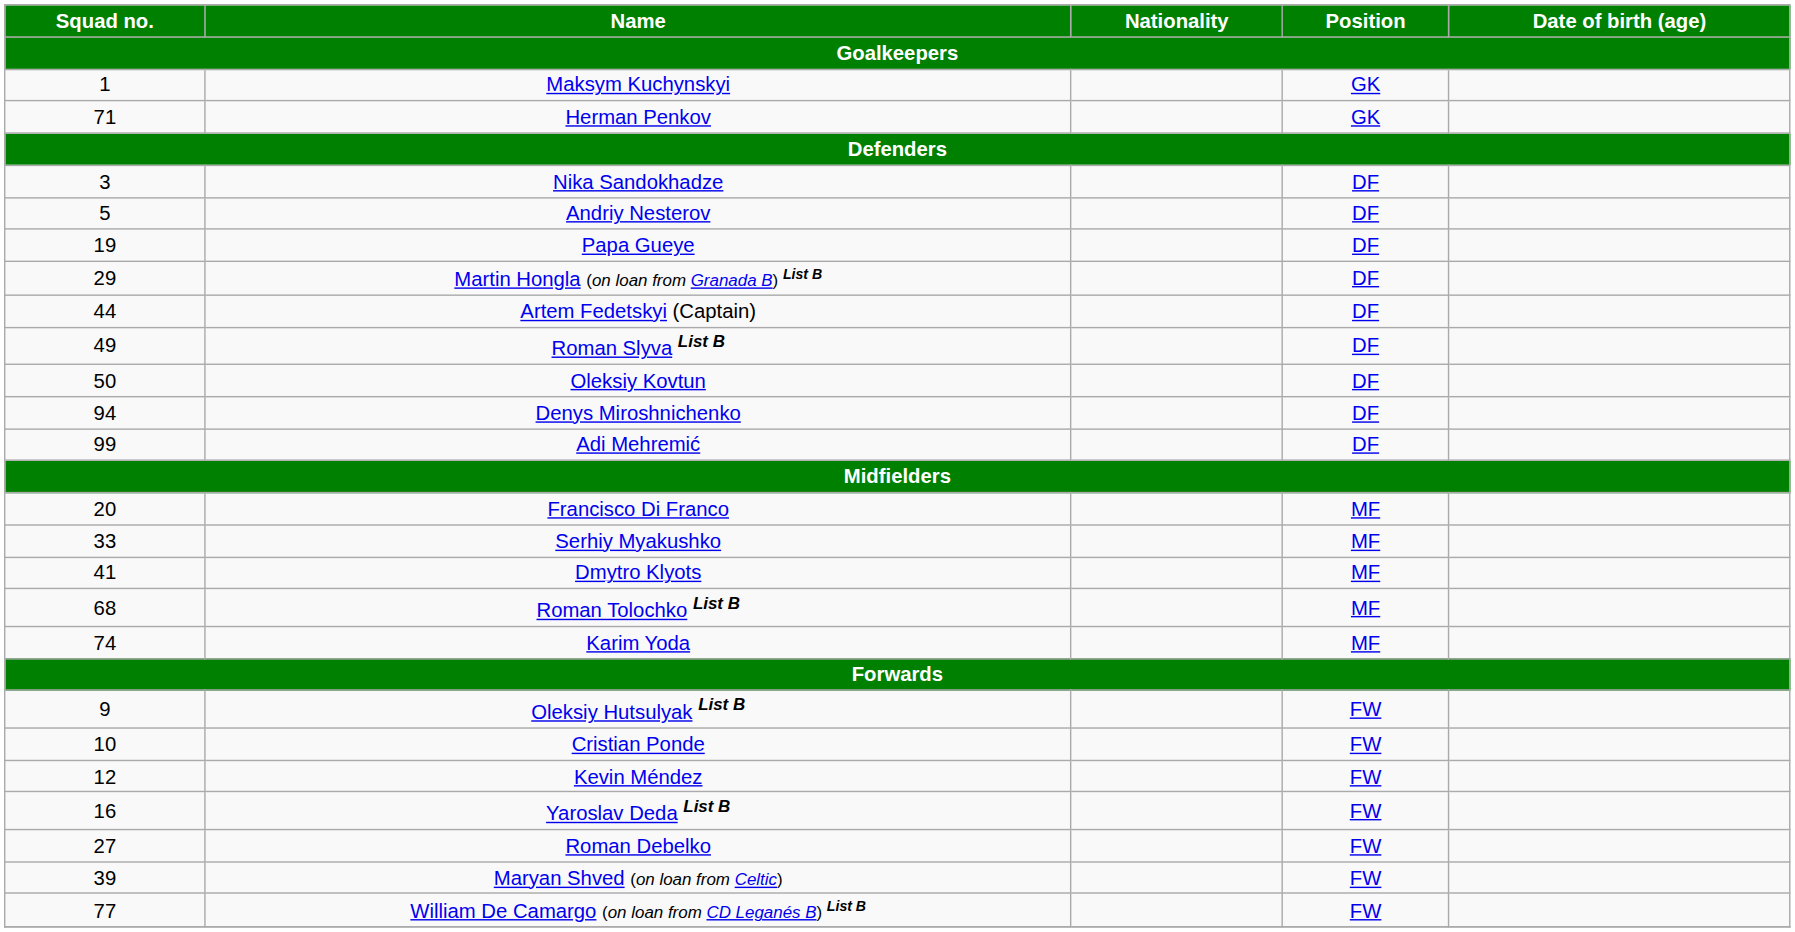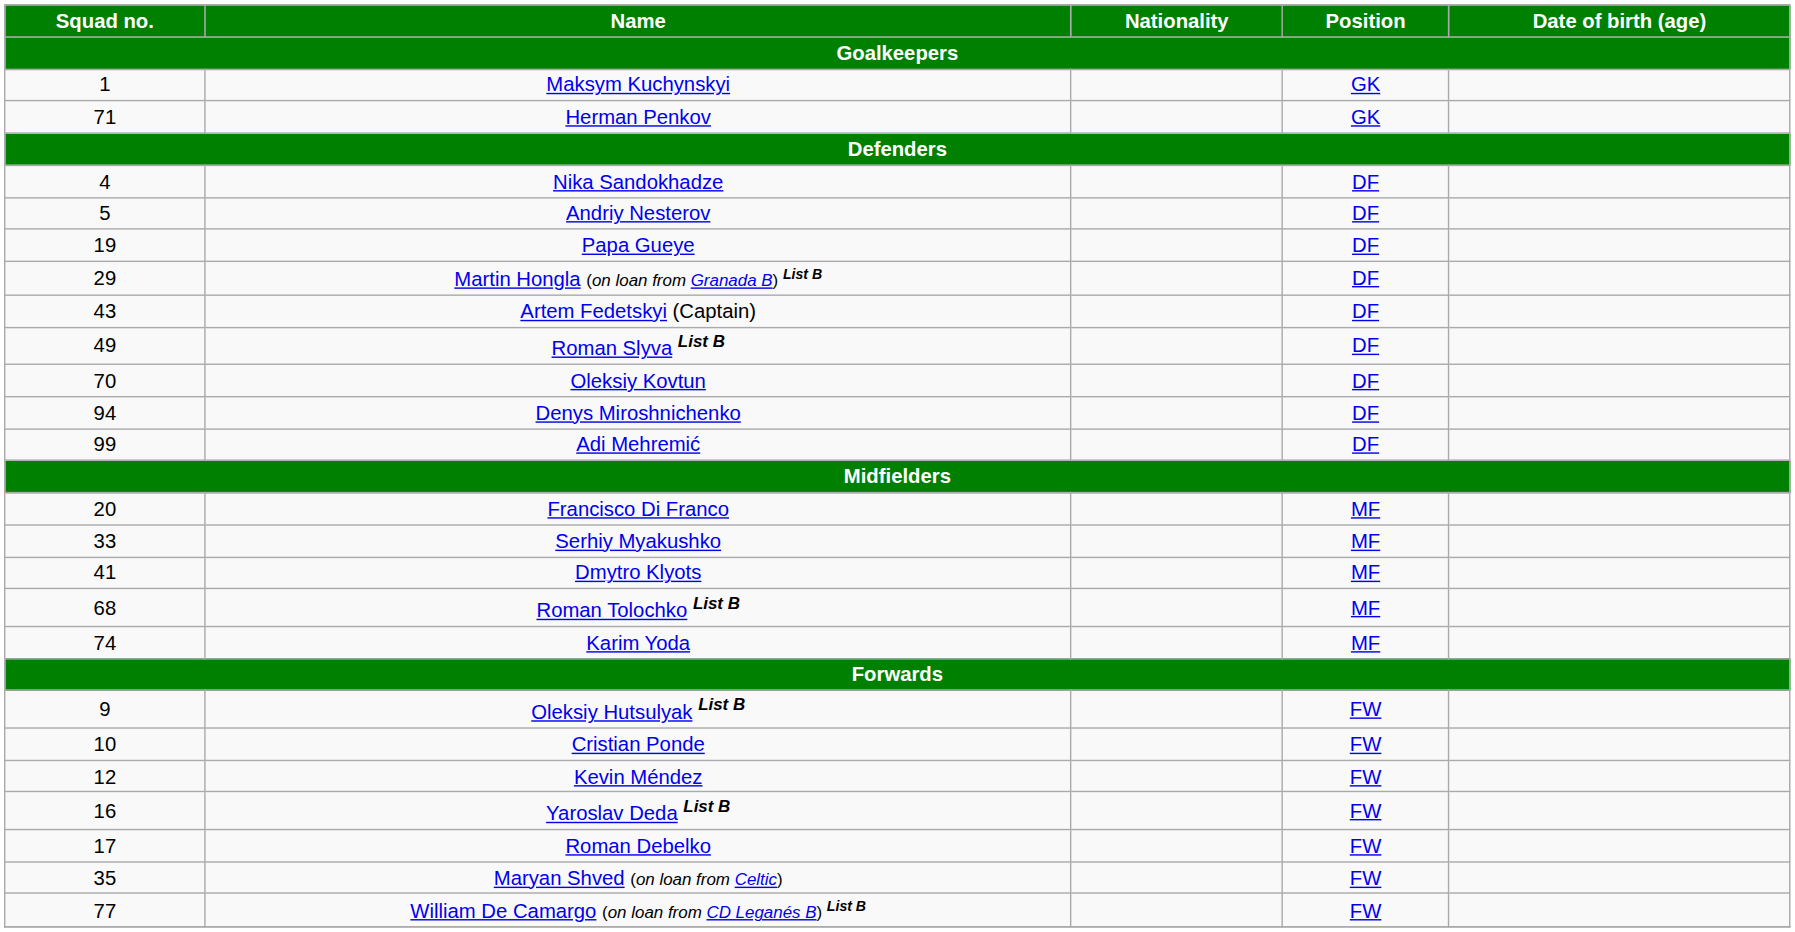Nika Sandokhadze | Squad no. / Goalkeepers: 3 -> 4
Artem Fedetskyi (Captain) | Squad no. / Goalkeepers: 44 -> 43
Oleksiy Kovtun | Squad no. / Goalkeepers: 50 -> 70
Roman Debelko | Squad no. / Goalkeepers: 27 -> 17
Maryan Shved (on loan from Celtic) | Squad no. / Goalkeepers: 39 -> 35
